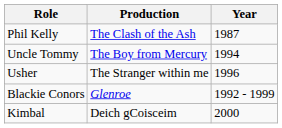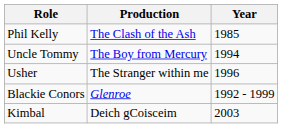Phil Kelly | Year: 1987 -> 1985
Kimbal | Year: 2000 -> 2003
